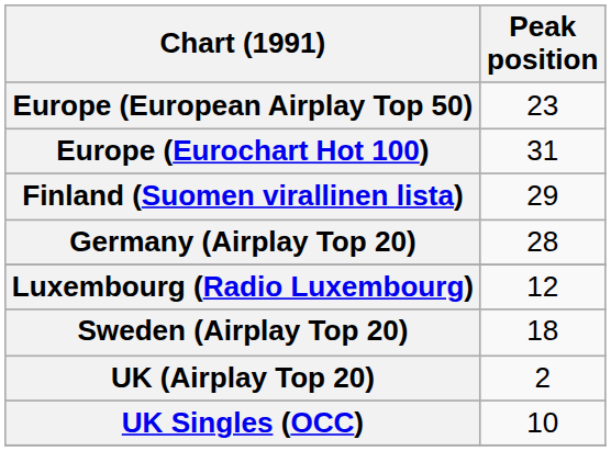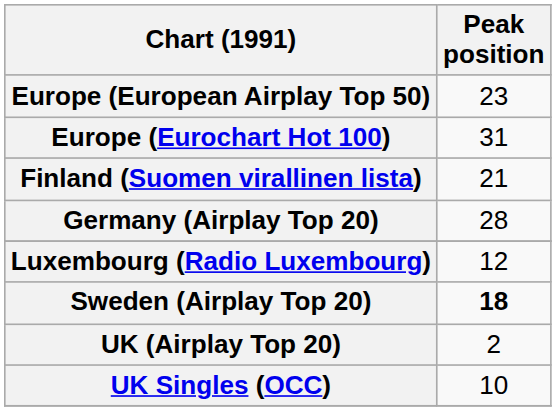Finland (Suomen virallinen lista) | Peak position: 29 -> 21
Sweden (Airplay Top 20) | Peak position: normal -> bold
